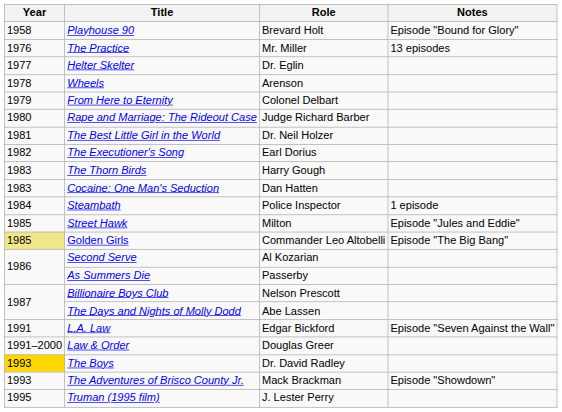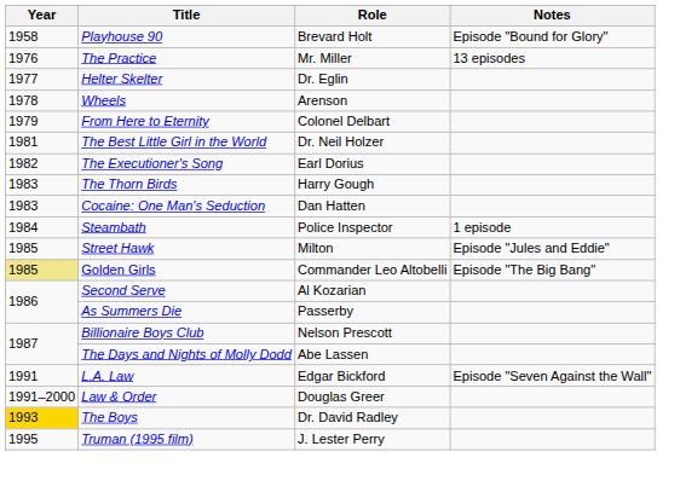- row: 1980 | Rape and Marriage: The Rideout Case | Judge Richard Barber
- row: 1993 | The Adventures of Brisco County Jr. | Mack Brackman | Episode "Showdown"
